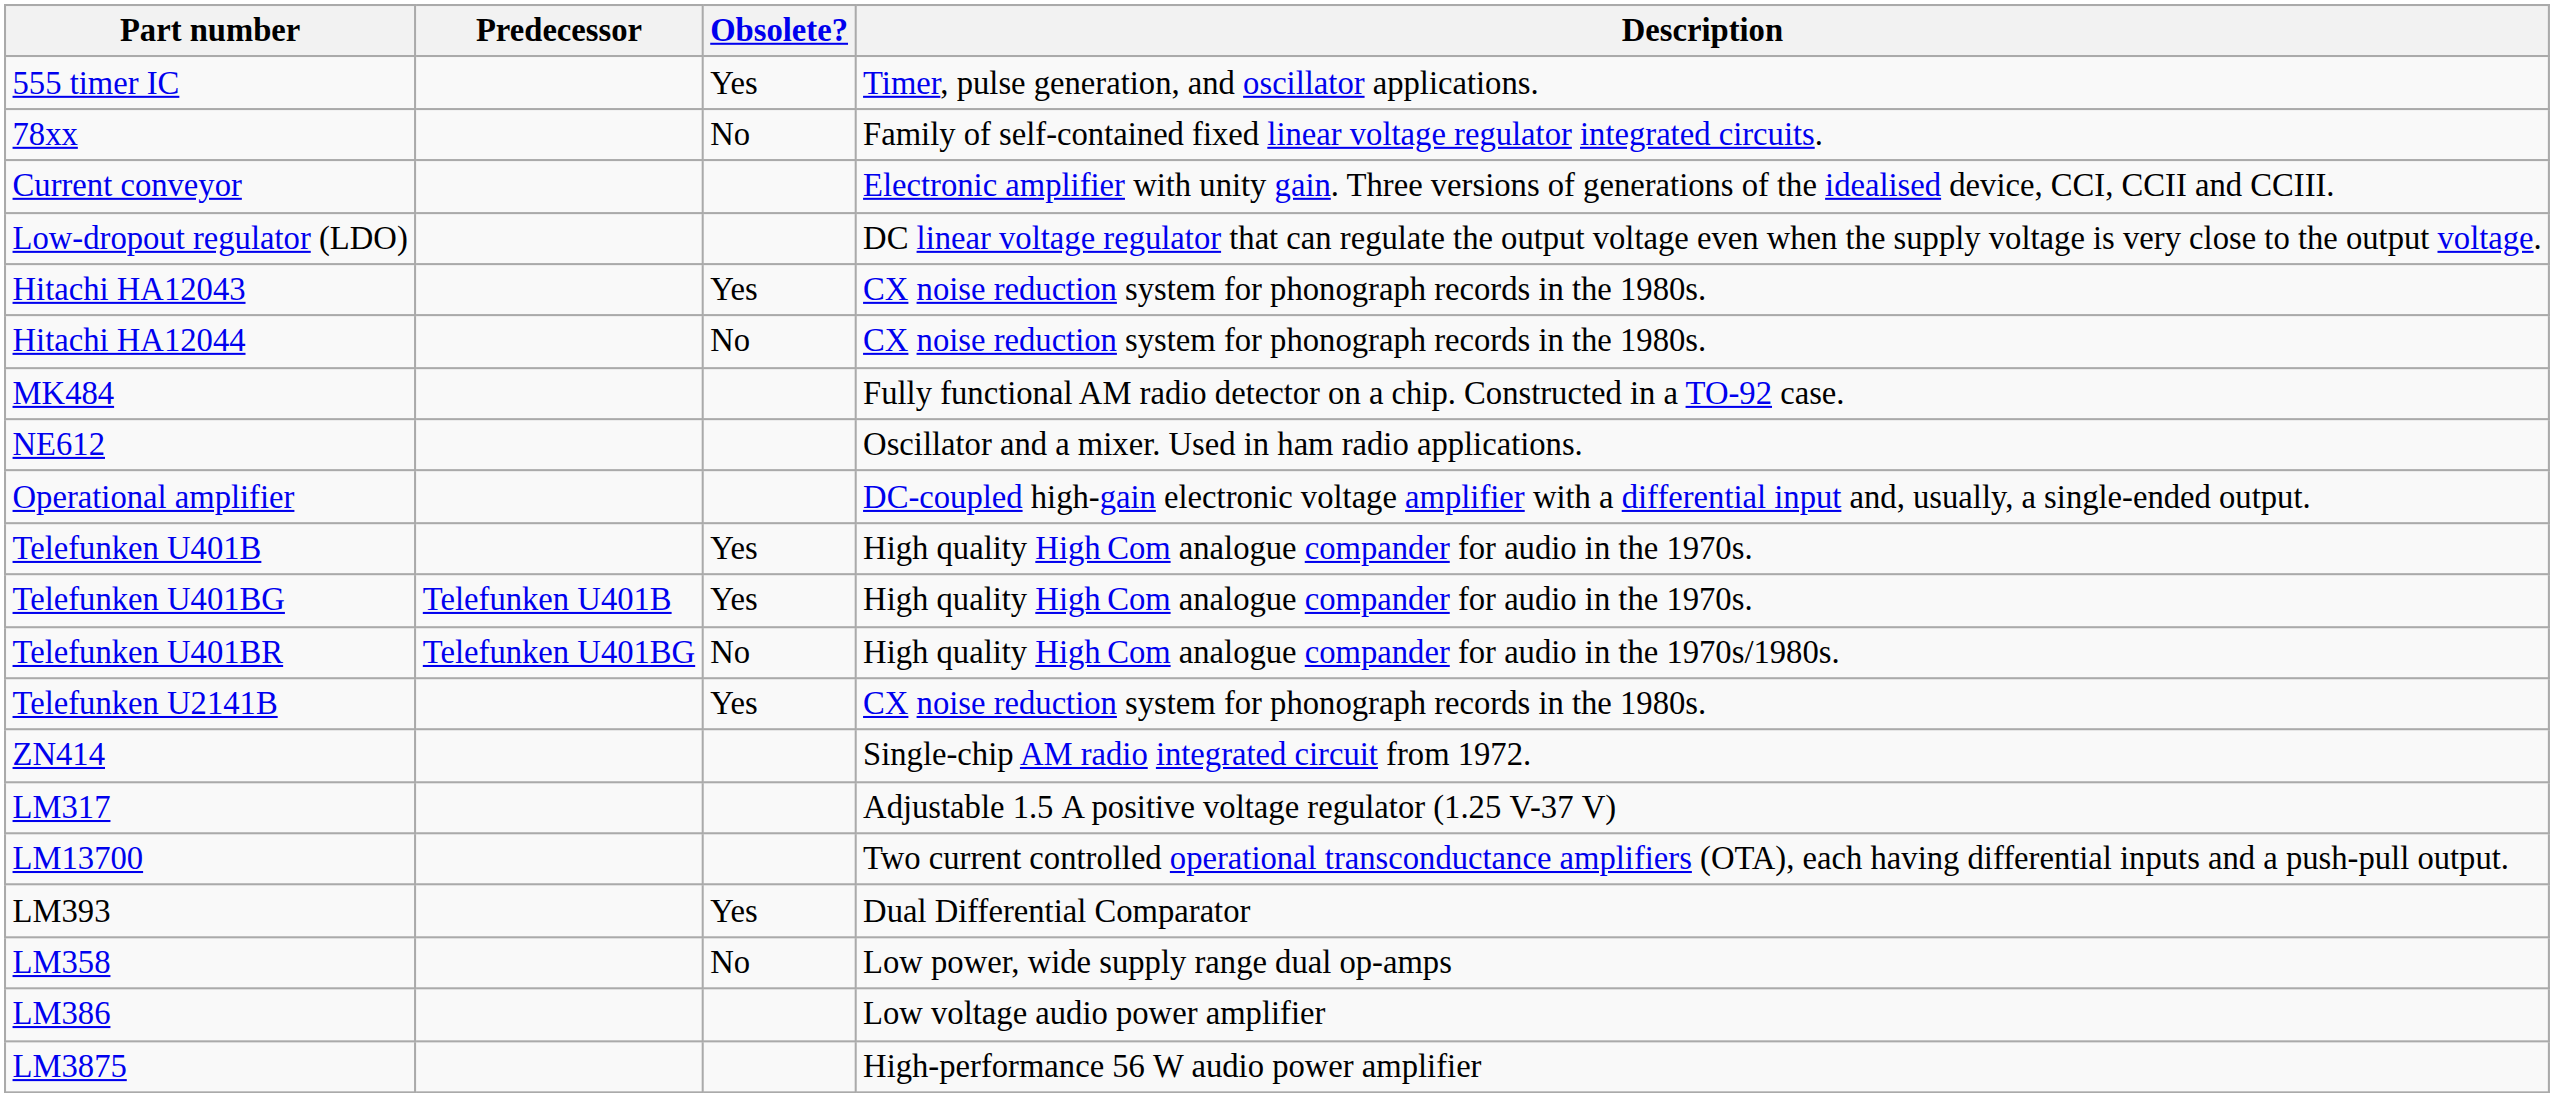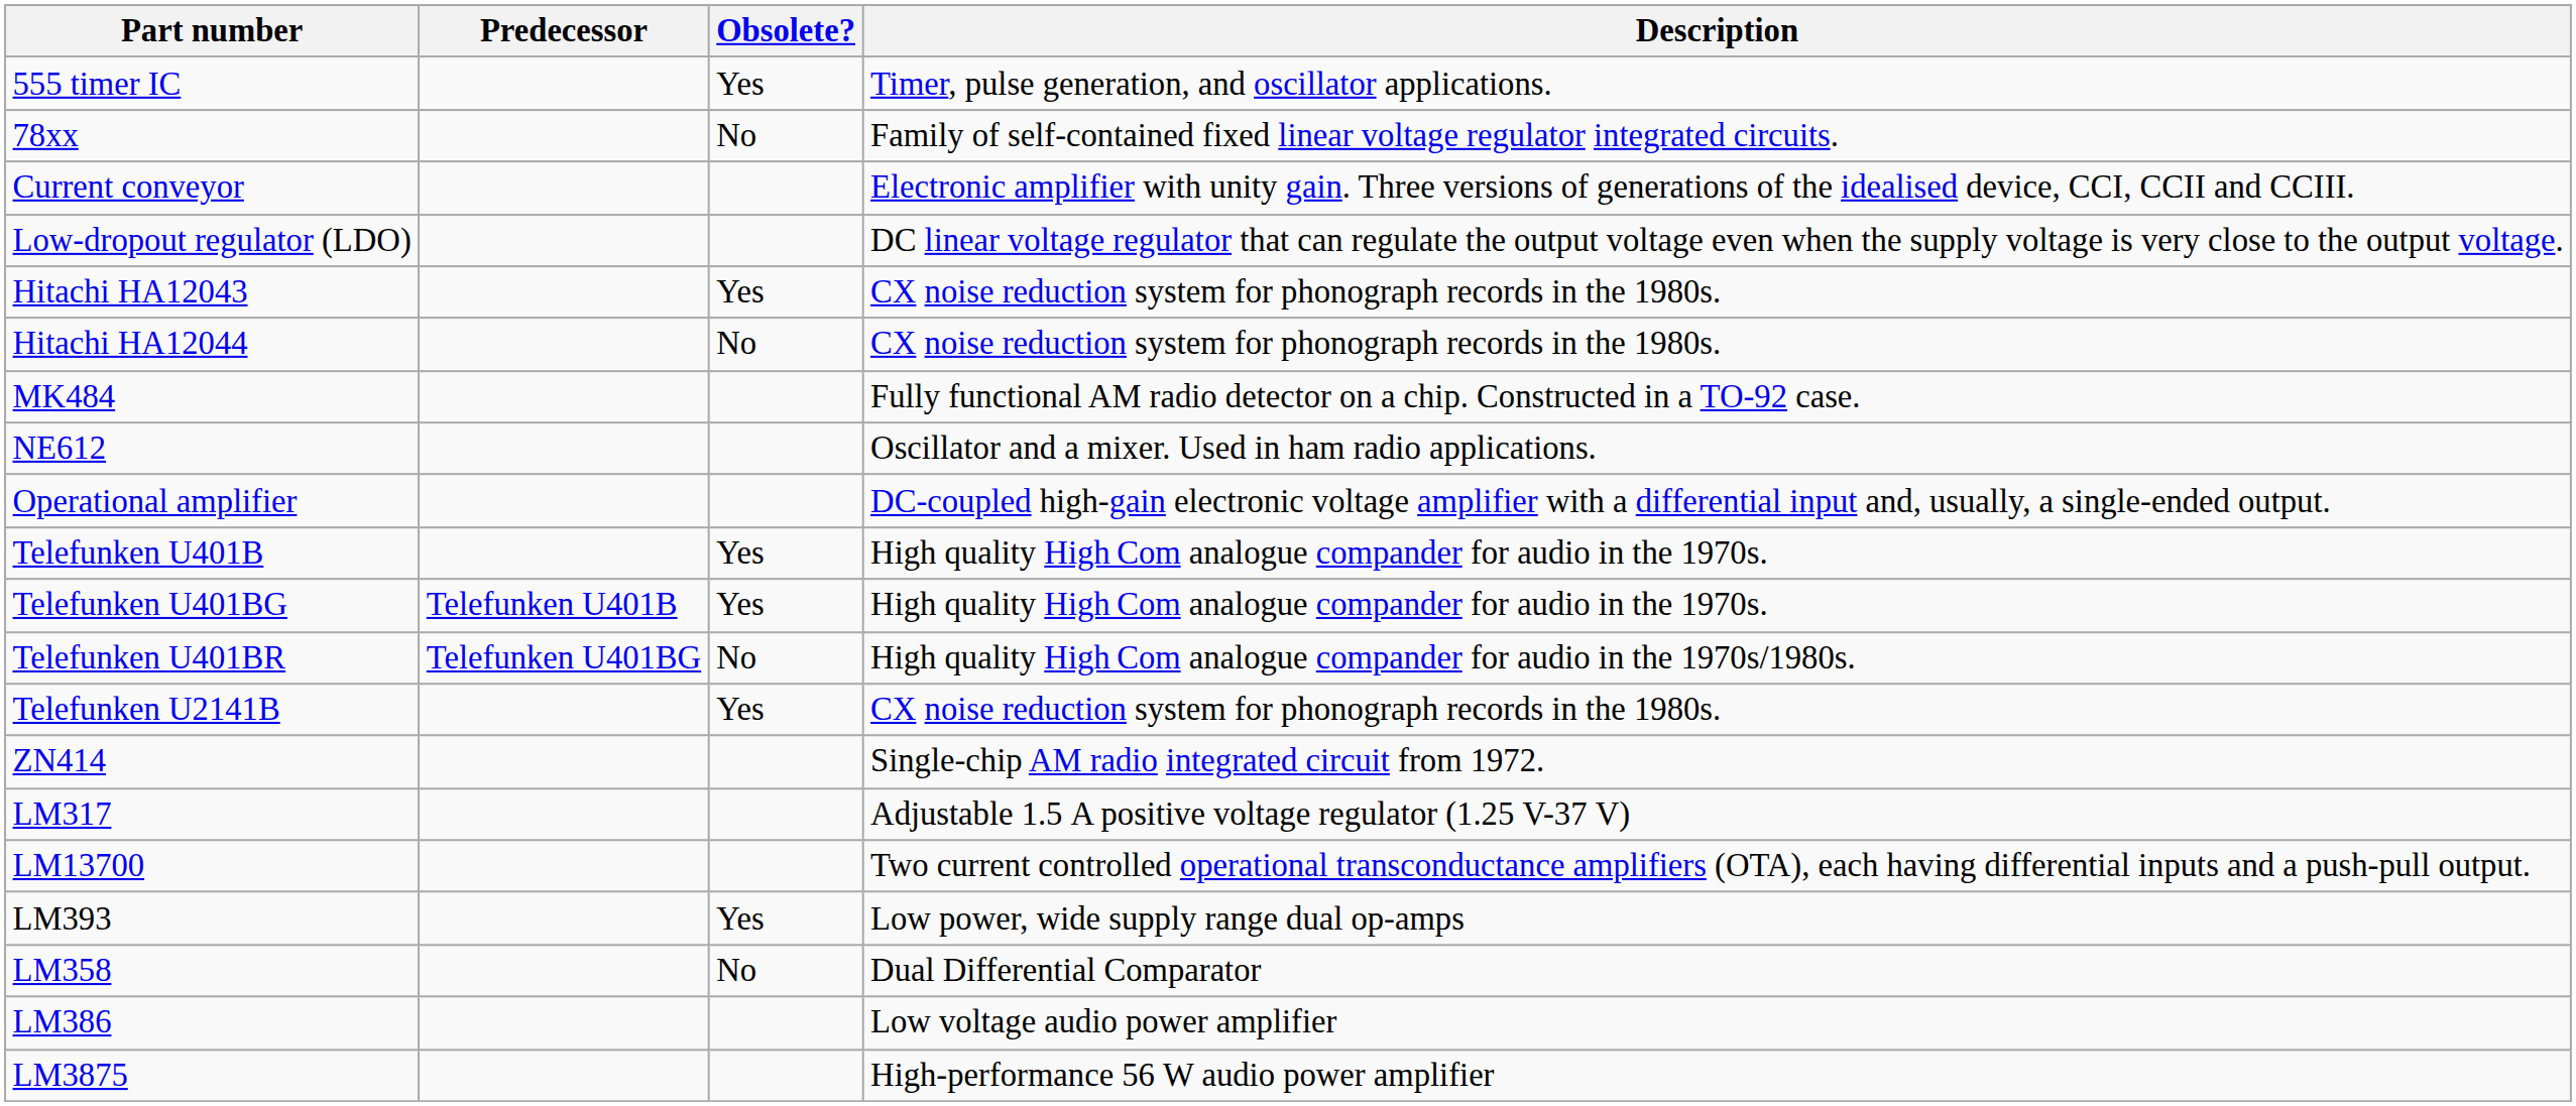LM393 | Description: Dual Differential Comparator -> Low power, wide supply range dual op-amps
LM358 | Description: Low power, wide supply range dual op-amps -> Dual Differential Comparator
